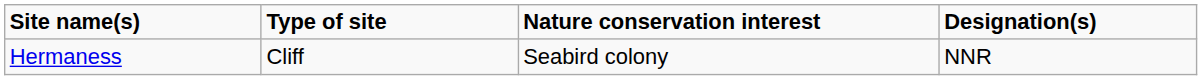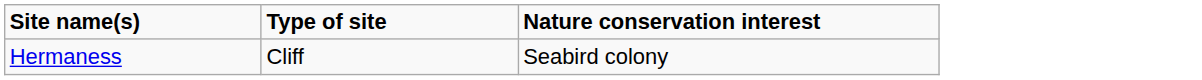- column: Designation(s) | NNR
